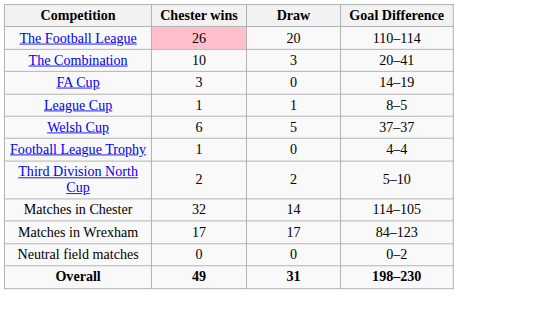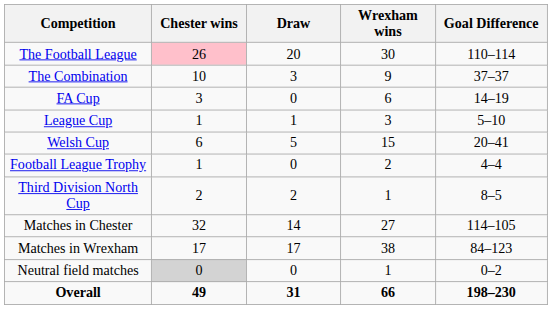+ column: Wrexham wins | 30 | 9 | 6 | 3 | 15 | 2 | 1 | 27 | 38 | 1 | 66
The Combination | Goal Difference: 20–41 -> 37–37
League Cup | Goal Difference: 8–5 -> 5–10
Welsh Cup | Goal Difference: 37–37 -> 20–41
Third Division North Cup | Goal Difference: 5–10 -> 8–5
Neutral field matches | Chester wins: no background -> lightgrey background
